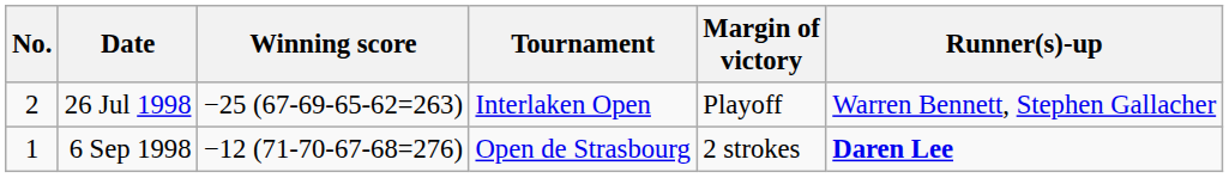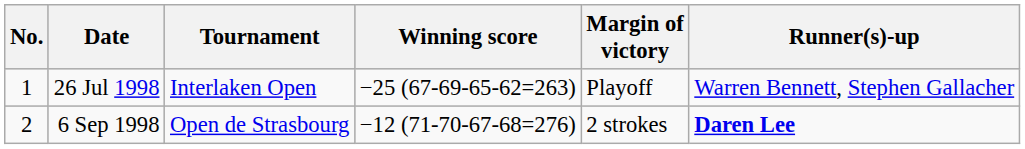columns swapped: Tournament <-> Winning score
26 Jul 1998 | No.: 2 -> 1
6 Sep 1998 | No.: 1 -> 2
